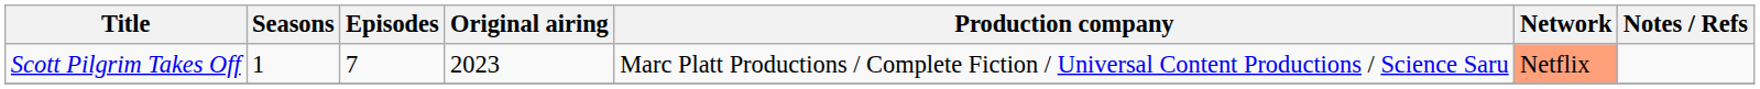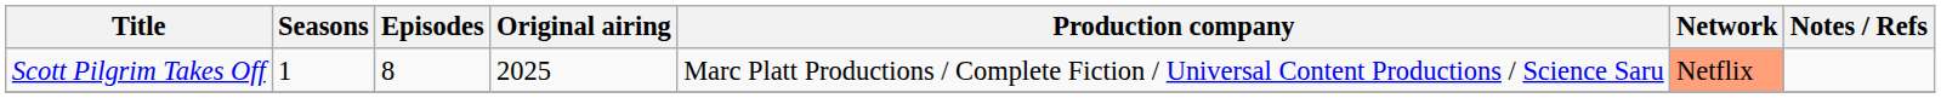Scott Pilgrim Takes Off | Episodes: 7 -> 8
Scott Pilgrim Takes Off | Original airing: 2023 -> 2025
